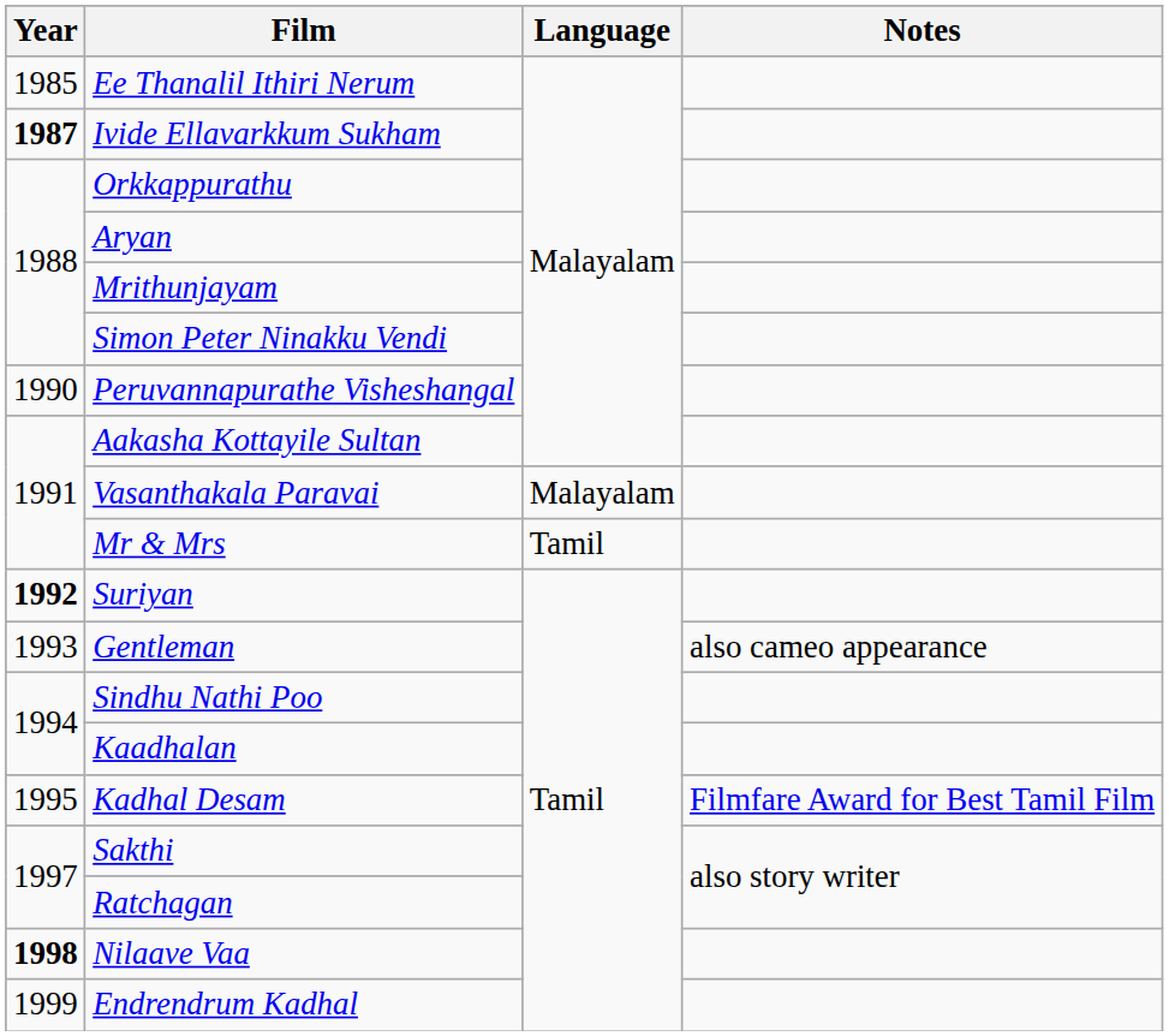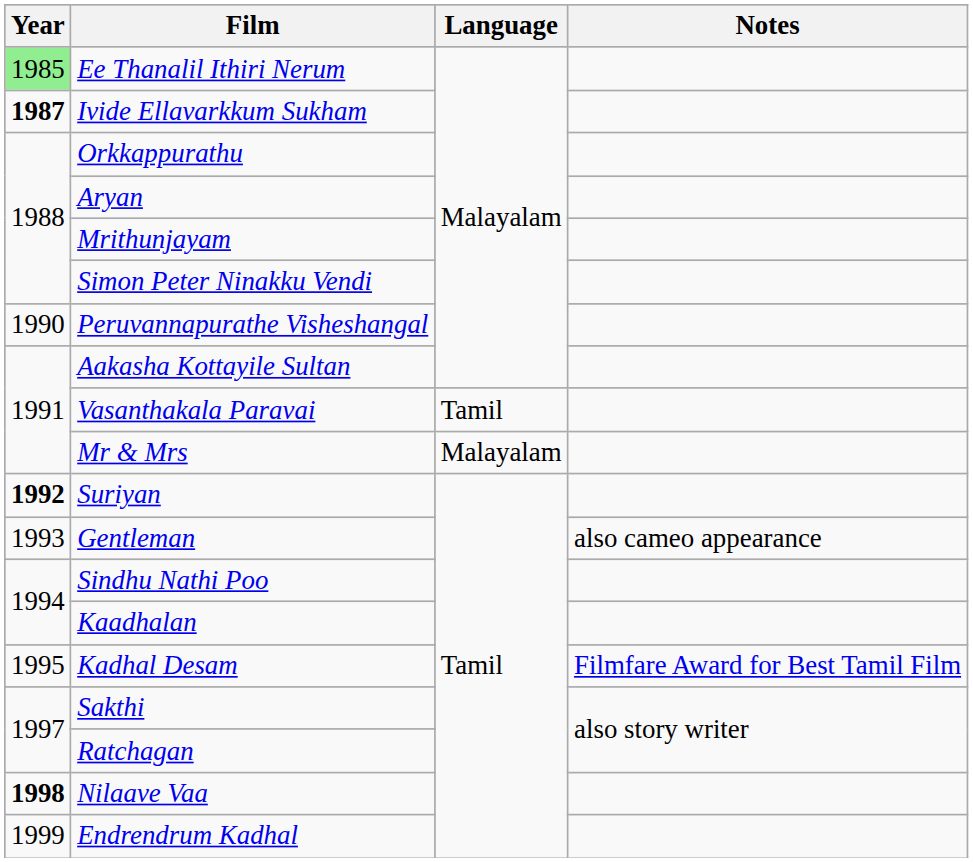Ee Thanalil Ithiri Nerum | Year: no background -> lightgreen background
Vasanthakala Paravai | Language: Malayalam -> Tamil
Mr & Mrs | Language: Tamil -> Malayalam
